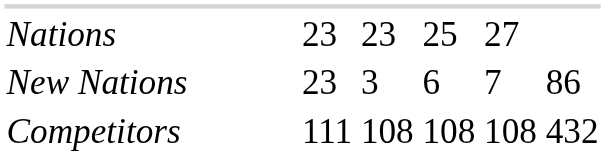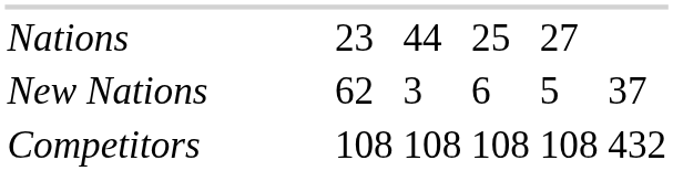Nations | column 15: 23 -> 44
New Nations | column 14: 23 -> 62
New Nations | column 17: 7 -> 5
New Nations | column 18: 86 -> 37
Competitors | column 14: 111 -> 108
